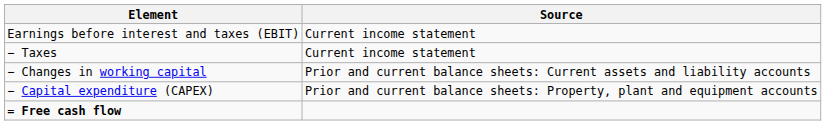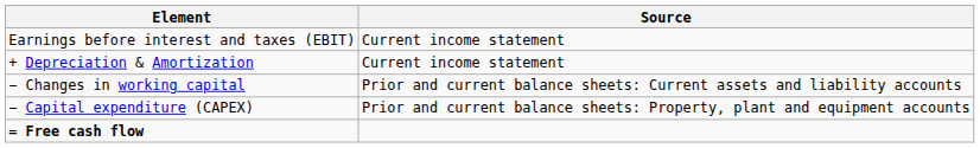+ row: + Depreciation & Amortization | Current income statement
- row: − Taxes | Current income statement
